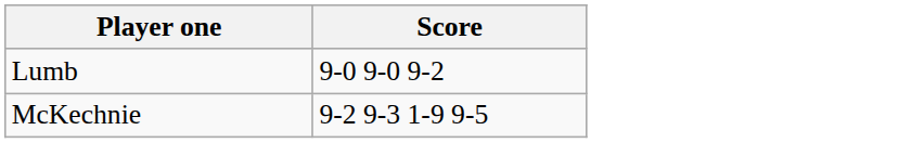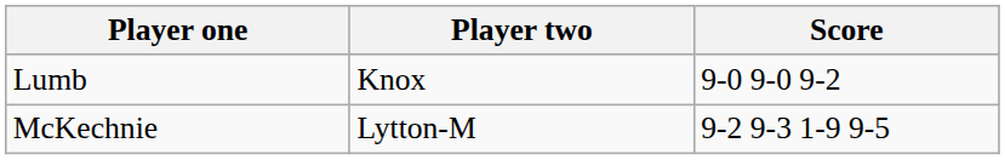+ column: Player two | Knox | Lytton-M
